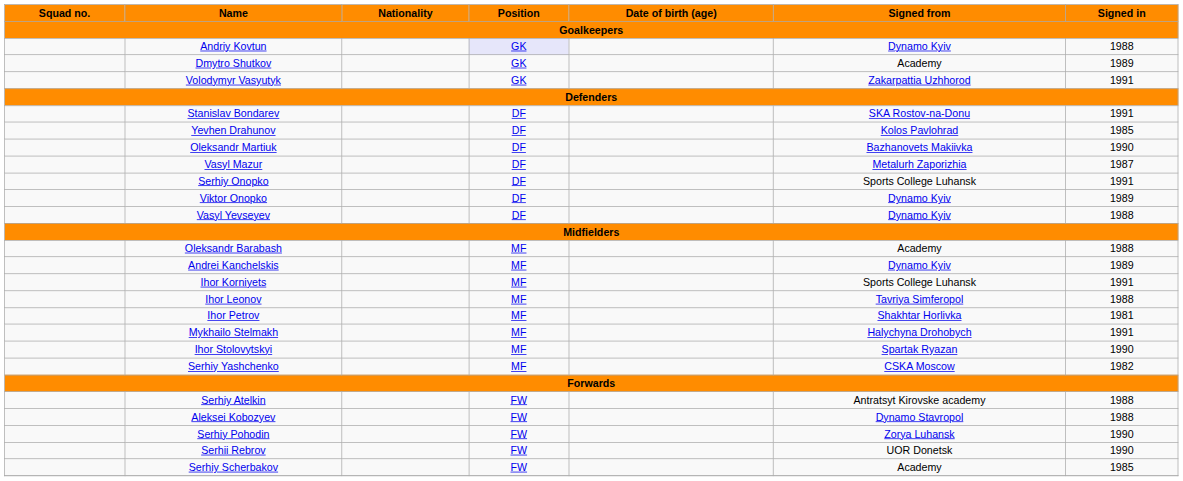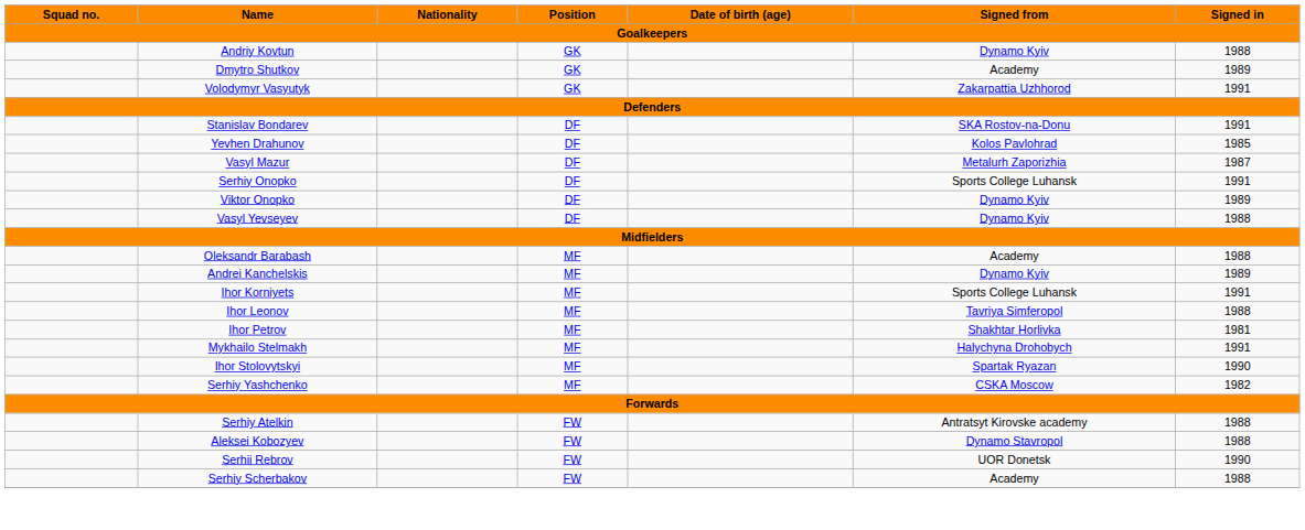Andriy Kovtun | Position: lavender background -> no background
- row: Oleksandr Martiuk | DF | Bazhanovets Makiivka | 1990
- row: Serhiy Pohodin | FW | Zorya Luhansk | 1990
Serhiy Scherbakov | Signed in: 1985 -> 1988
